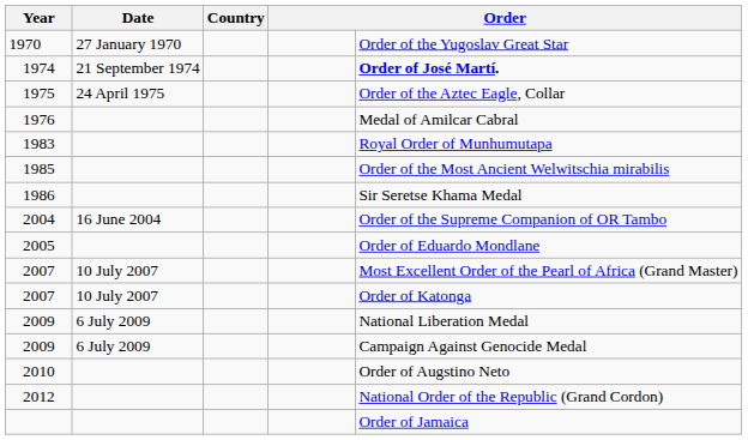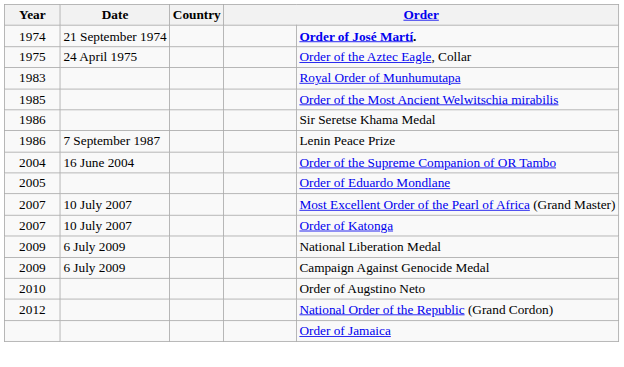- row: 1970 | 27 January 1970 | Order of the Yugoslav Great Star
- row: 1976 | Medal of Amilcar Cabral
+ row: 1986 | 7 September 1987 | Lenin Peace Prize
